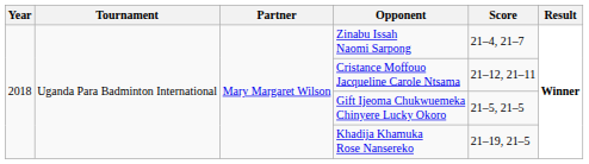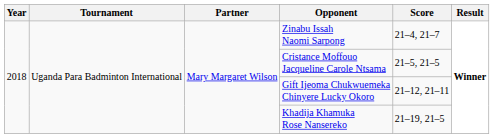Cristance Moffouo Jacqueline Carole Ntsama | Score: 21–12, 21–11 -> 21–5, 21–5
Gift Ijeoma Chukwuemeka Chinyere Lucky Okoro | Score: 21–5, 21–5 -> 21–12, 21–11
